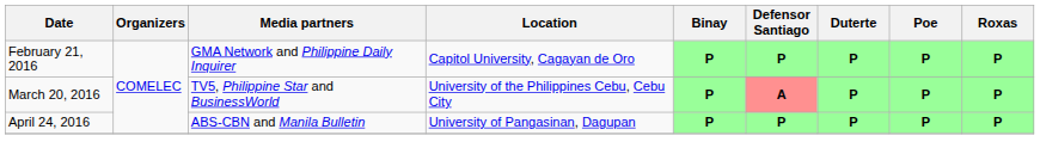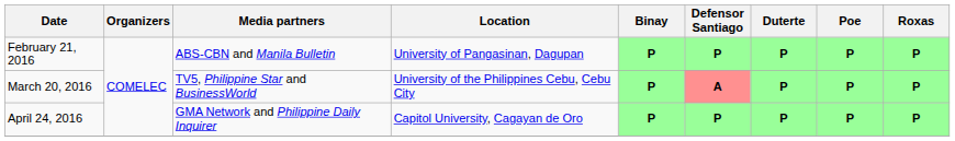February 21, 2016 | Media partners: GMA Network and Philippine Daily Inquirer -> ABS-CBN and Manila Bulletin
February 21, 2016 | Location: Capitol University, Cagayan de Oro -> University of Pangasinan, Dagupan
April 24, 2016 | Media partners: ABS-CBN and Manila Bulletin -> GMA Network and Philippine Daily Inquirer
April 24, 2016 | Location: University of Pangasinan, Dagupan -> Capitol University, Cagayan de Oro
